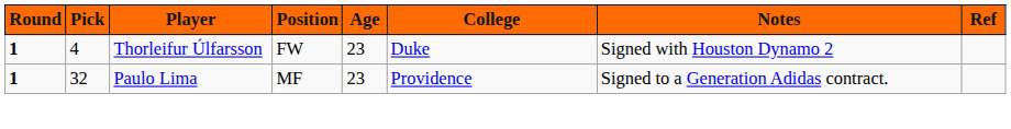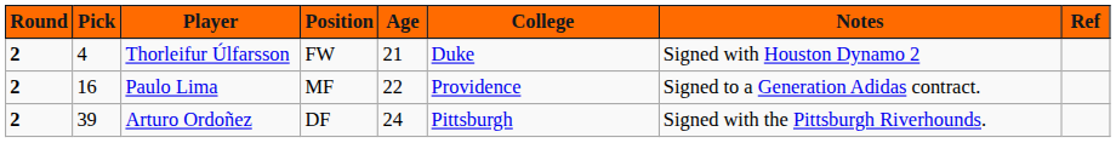Thorleifur Úlfarsson | Round: 1 -> 2
Thorleifur Úlfarsson | Age: 23 -> 21
Paulo Lima | Round: 1 -> 2
Paulo Lima | Pick: 32 -> 16
Paulo Lima | Age: 23 -> 22
+ row: 2 | 39 | Arturo Ordoñez | DF | 24 | Pittsburgh | Signed with the Pittsburgh Riverhounds.
